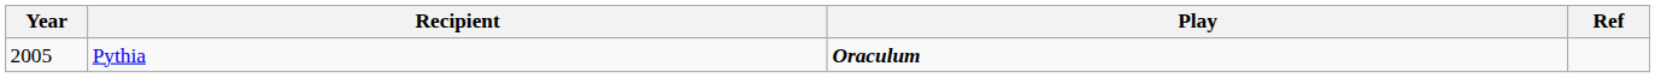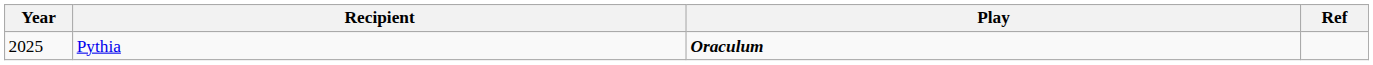Pythia | Year: 2005 -> 2025
